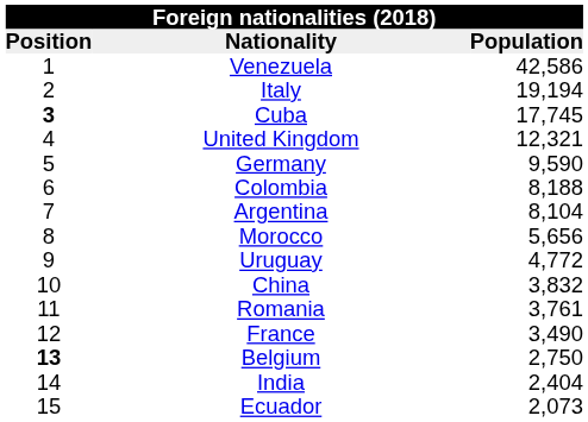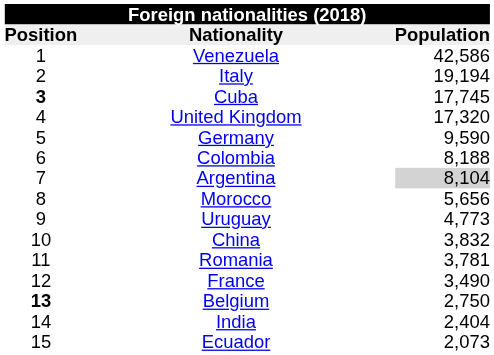United Kingdom | Population: 12,321 -> 17,320
Argentina | Population: no background -> lightgrey background
Uruguay | Population: 4,772 -> 4,773
Romania | Population: 3,761 -> 3,781
